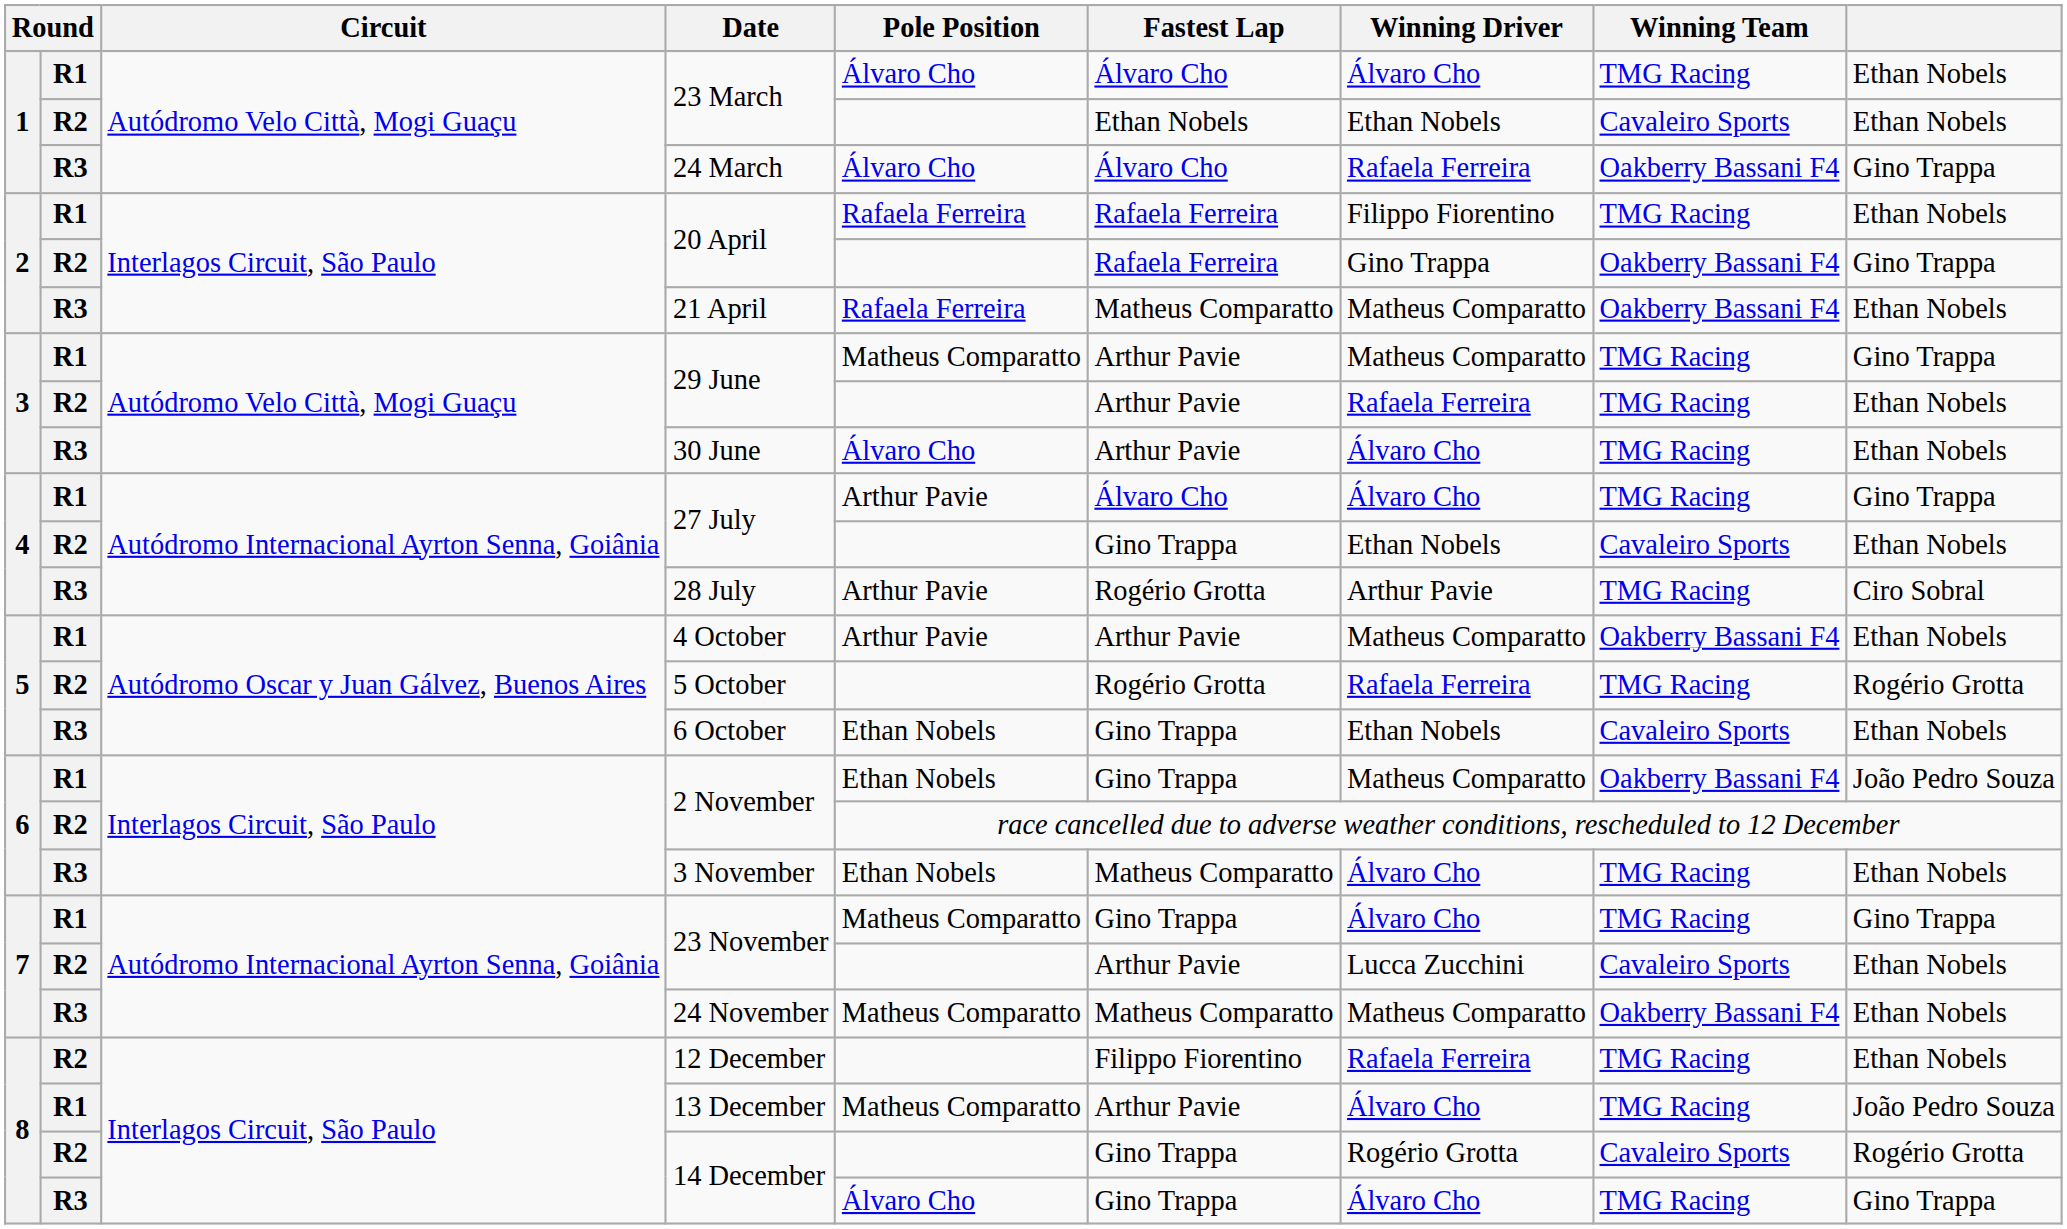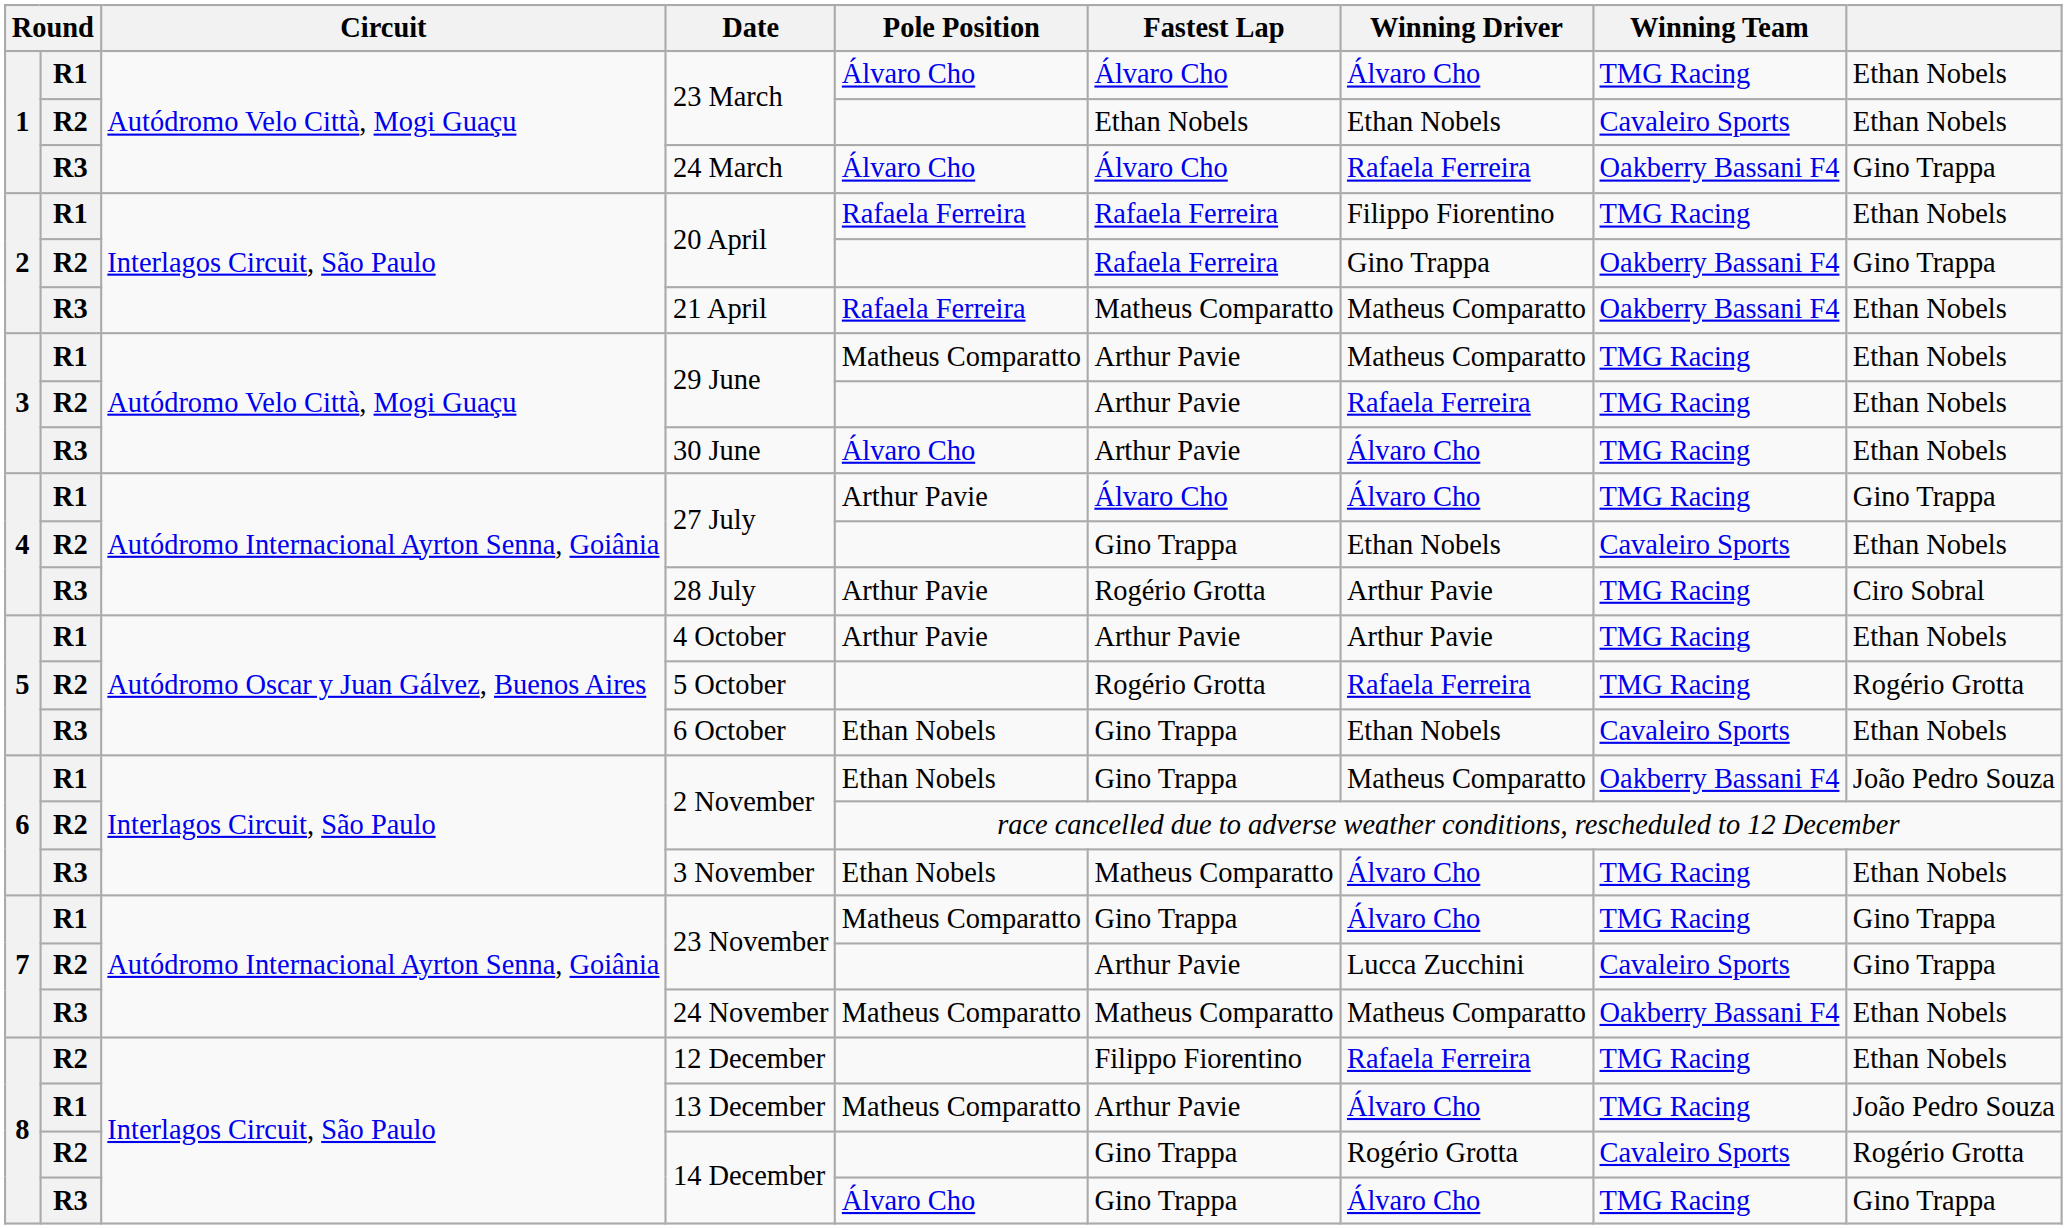R1 / 29 June | column 9: Gino Trappa -> Ethan Nobels
4 October | Winning Driver: Matheus Comparatto -> Arthur Pavie
4 October | Winning Team: Oakberry Bassani F4 -> TMG Racing
R2 / 23 November | column 9: Ethan Nobels -> Gino Trappa
